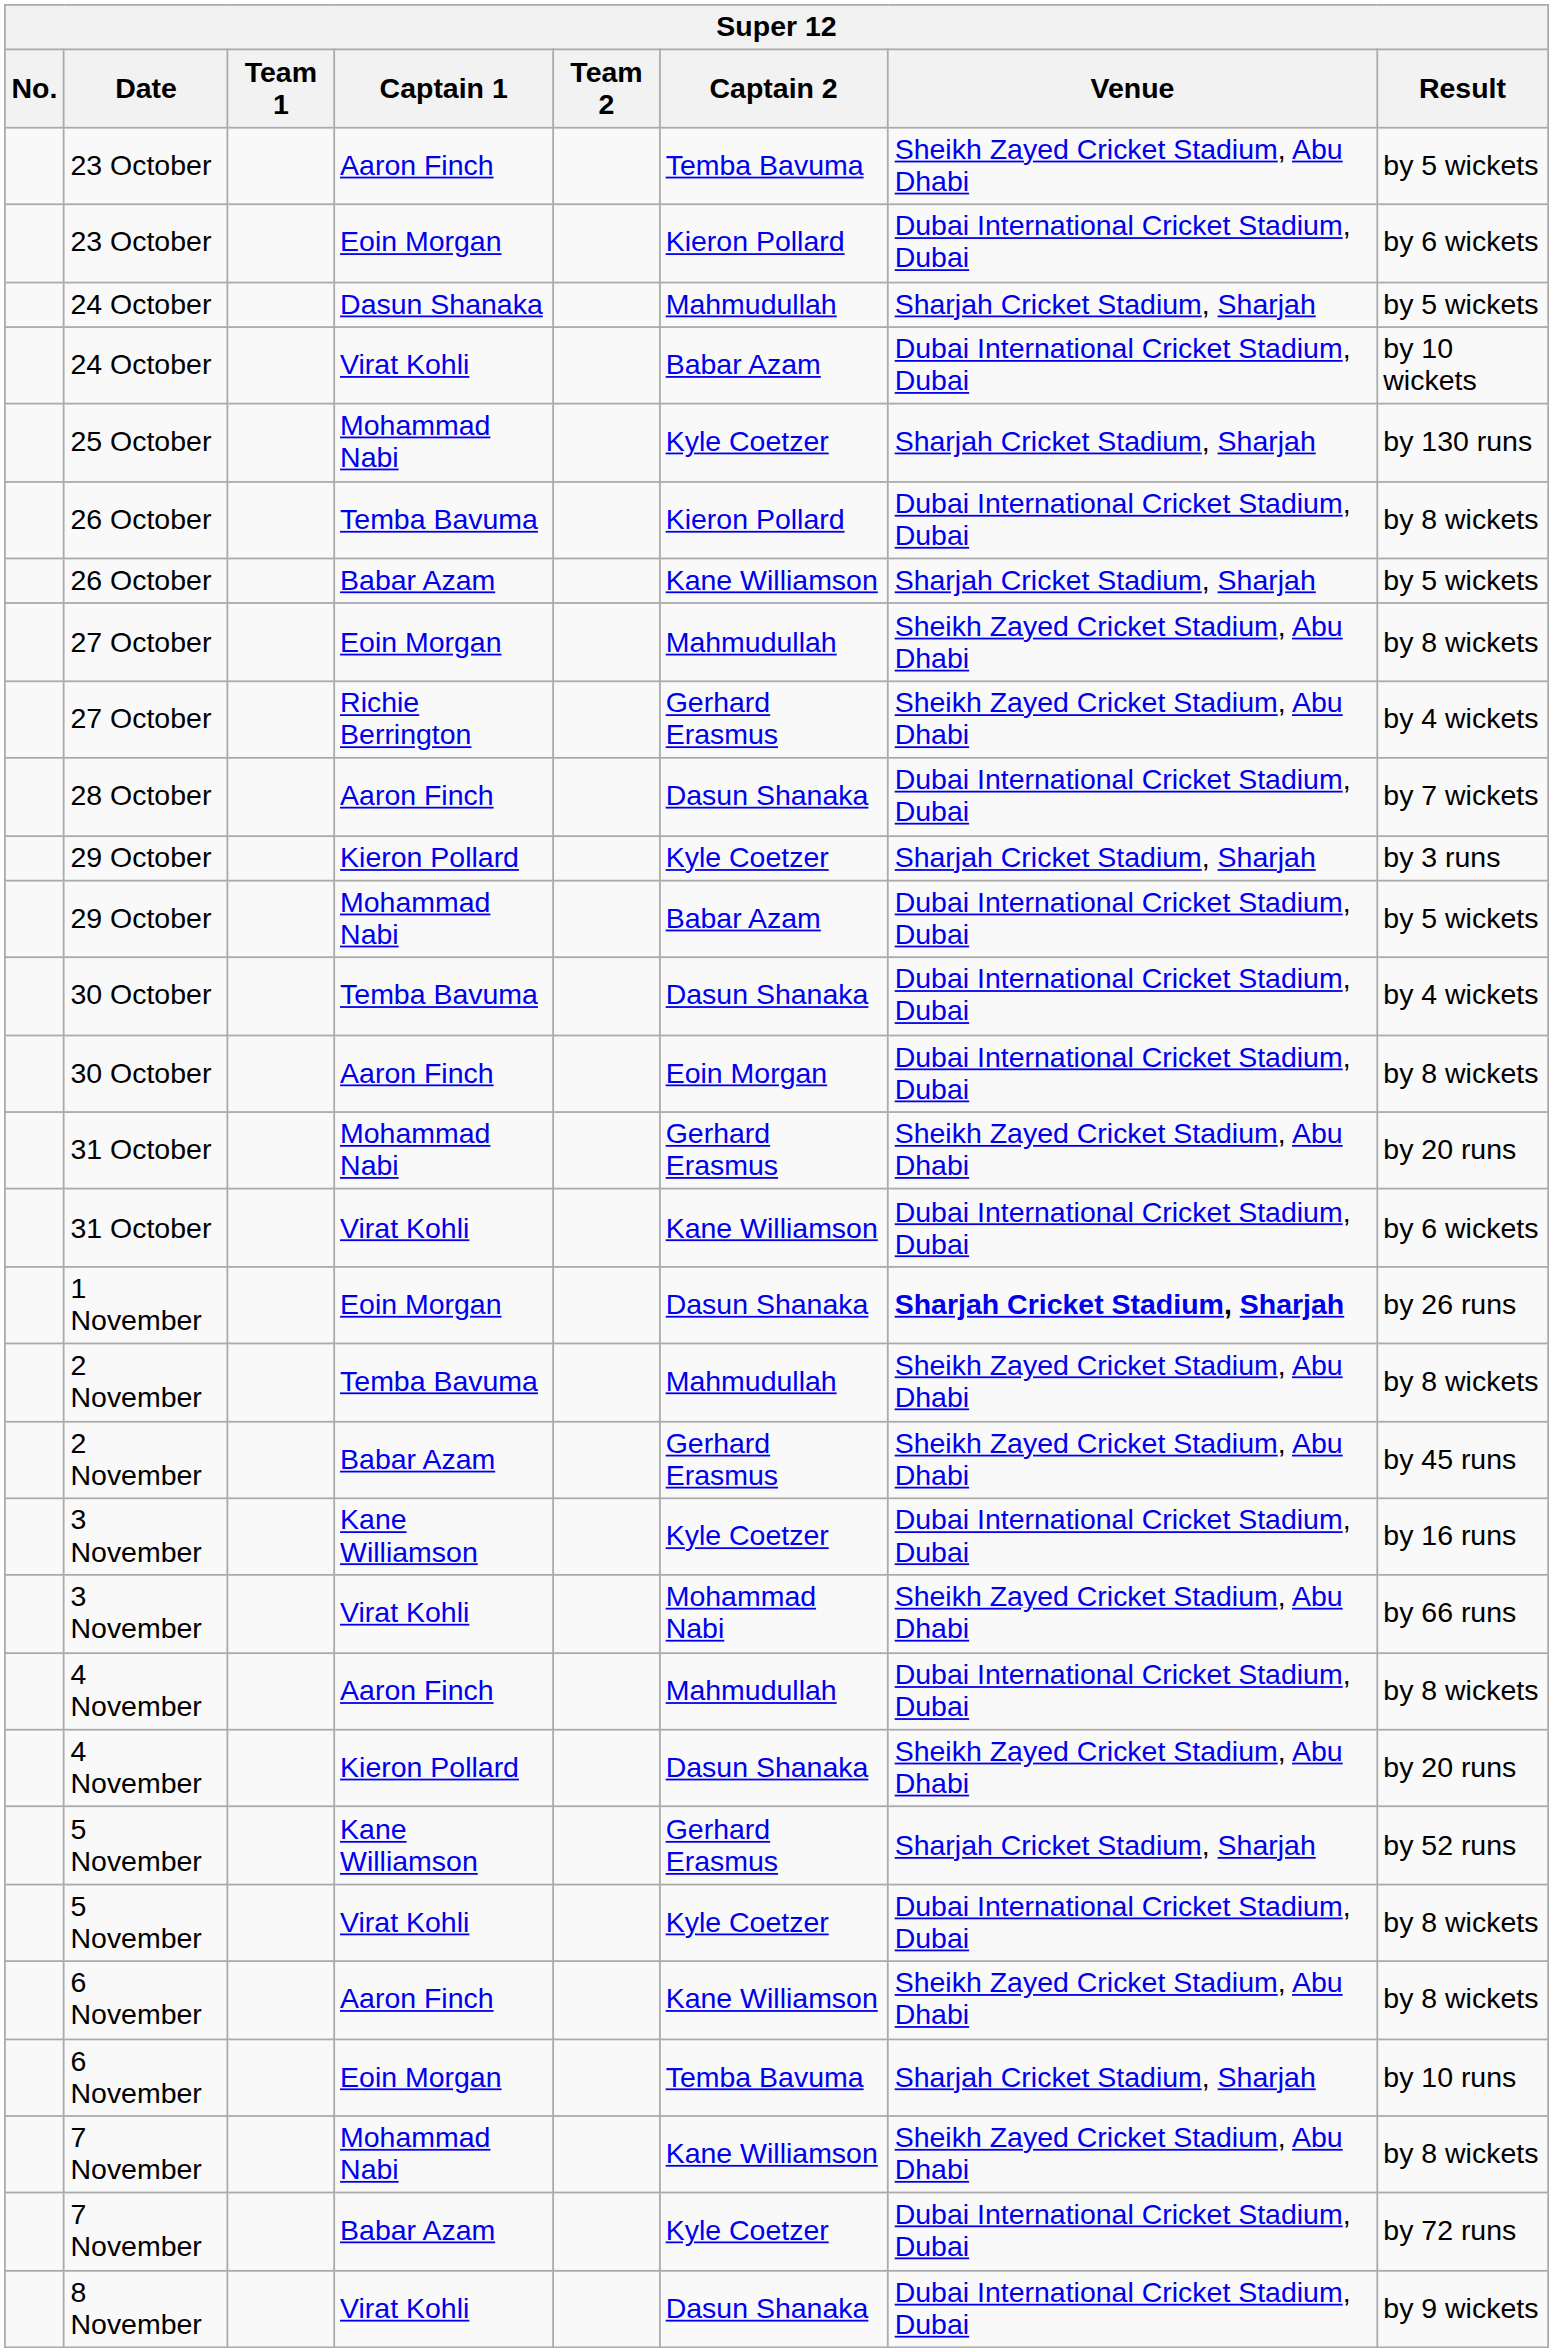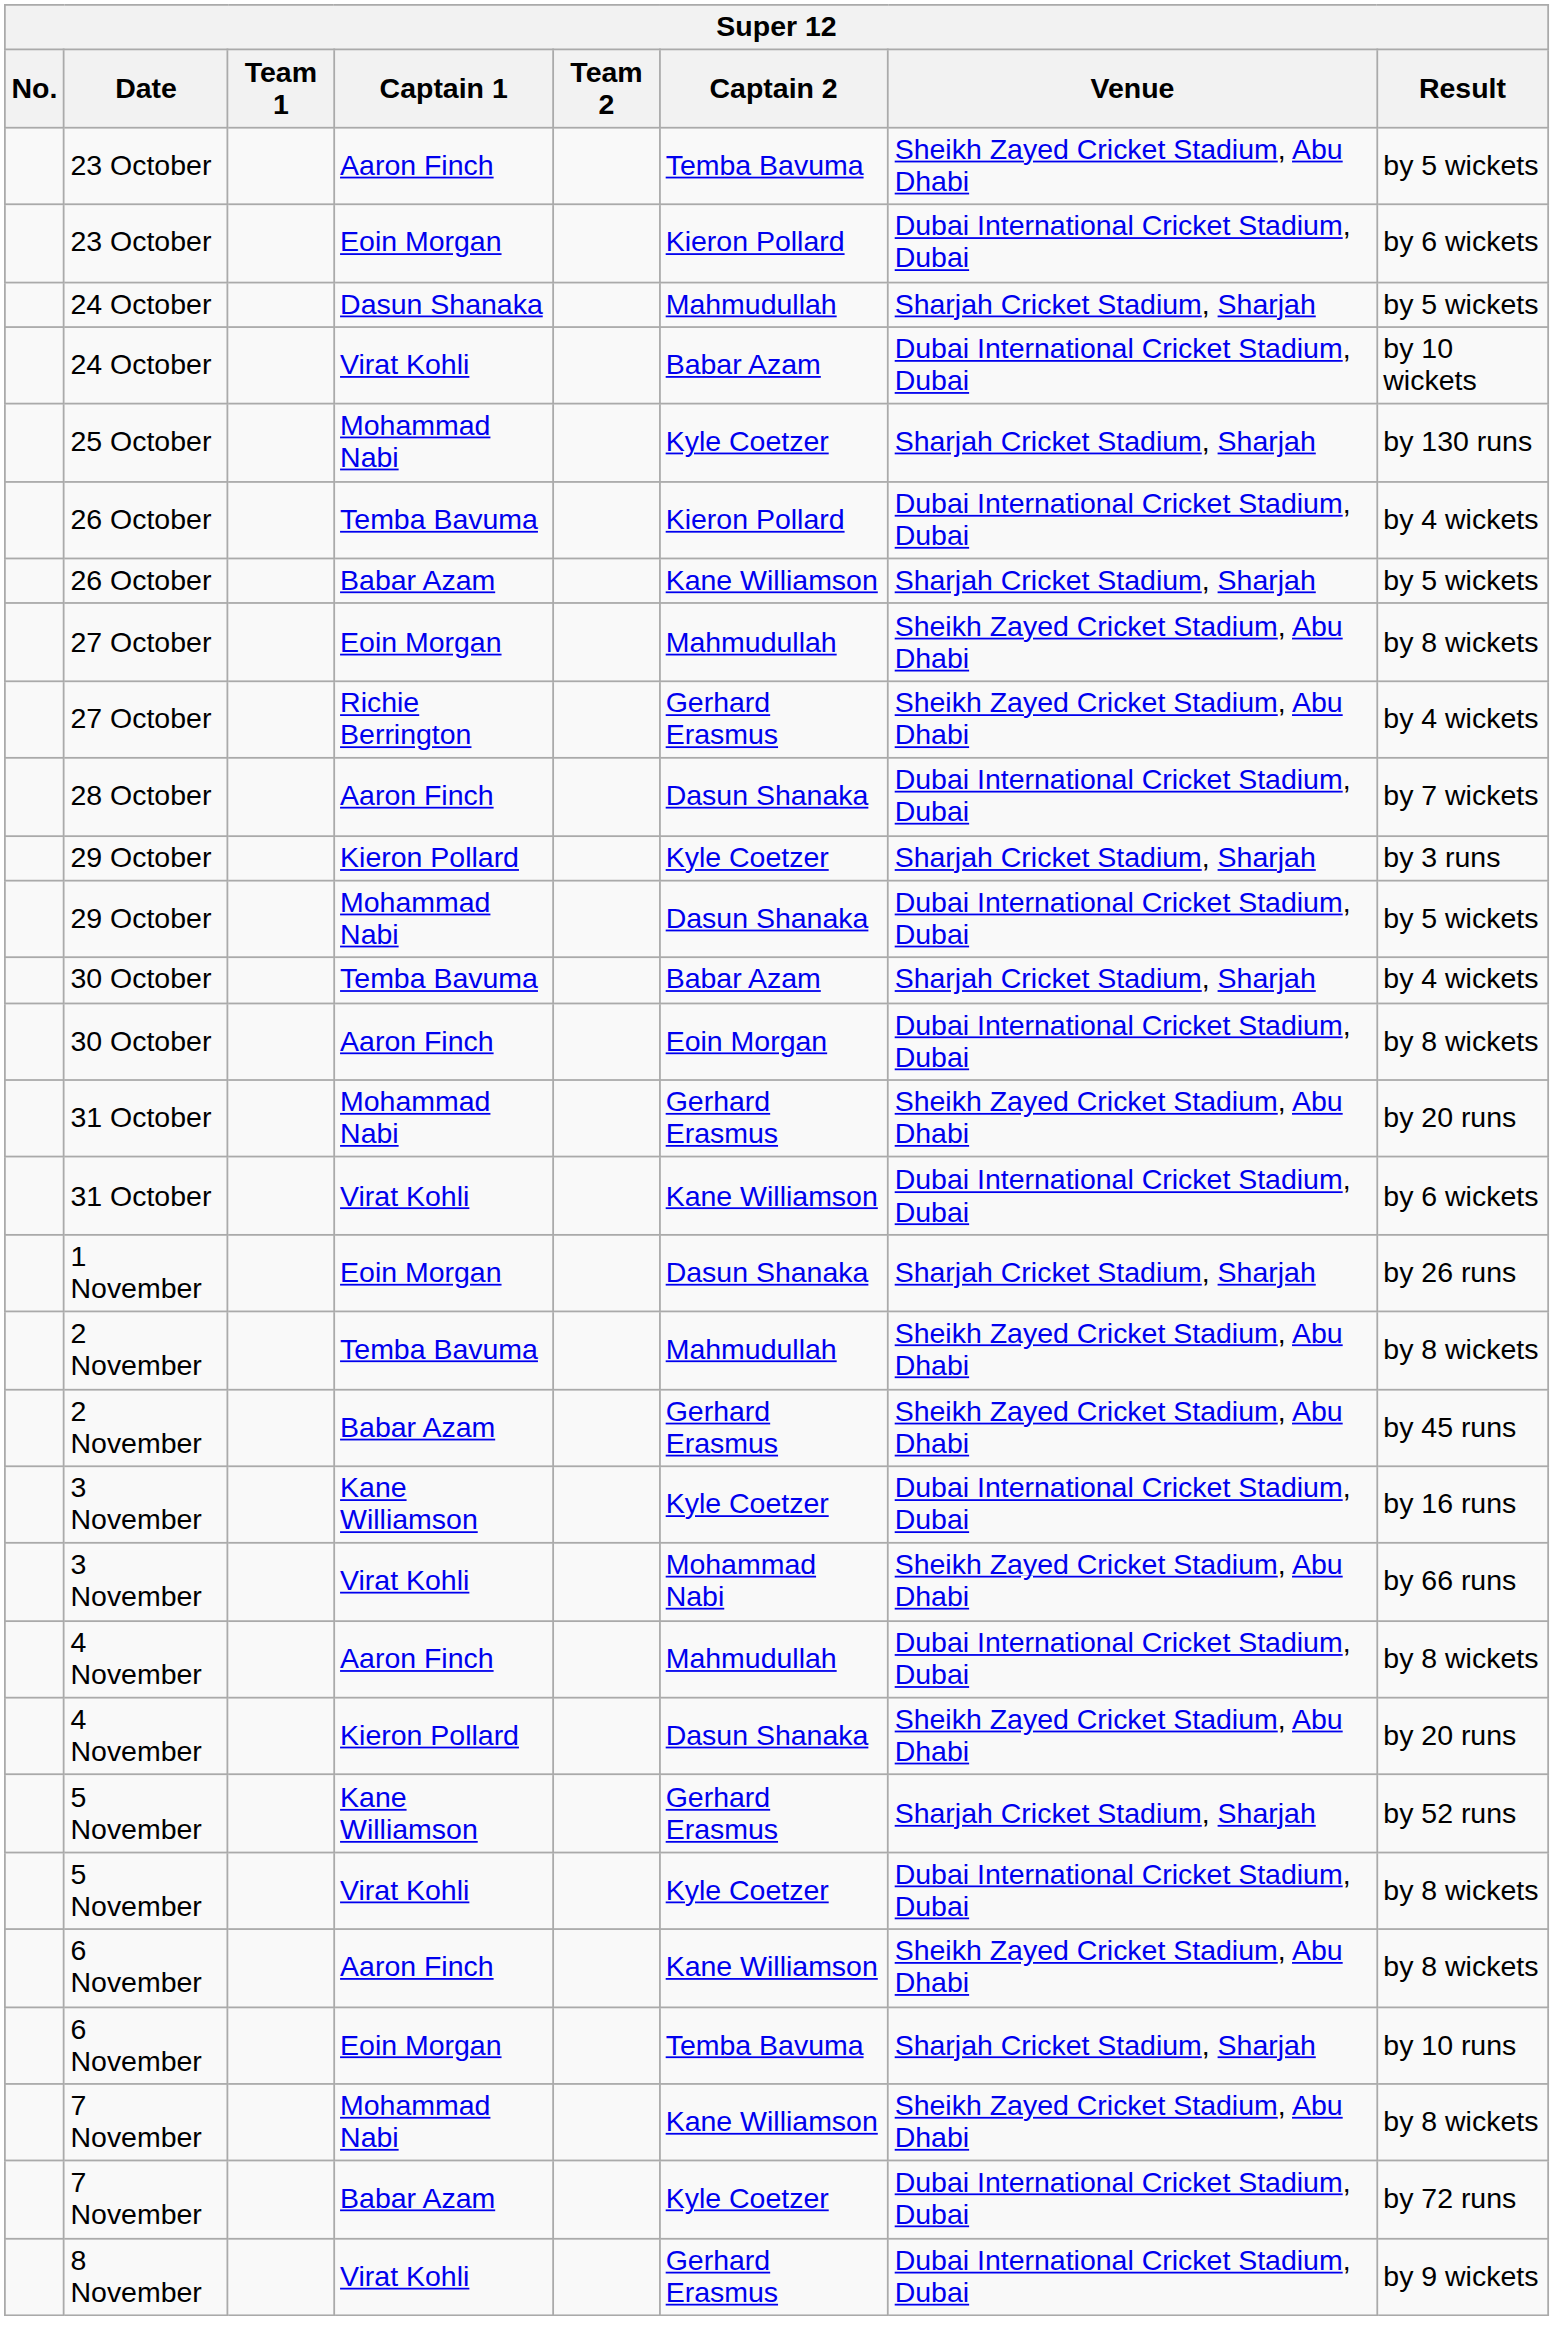26 October / Temba Bavuma | Result: by 8 wickets -> by 4 wickets
29 October / Mohammad Nabi | Captain 2: Babar Azam -> Dasun Shanaka
30 October / Temba Bavuma | Captain 2: Dasun Shanaka -> Babar Azam
30 October / Temba Bavuma | Venue: Dubai International Cricket Stadium, Dubai -> Sharjah Cricket Stadium, Sharjah
1 November | Venue: bold -> normal
8 November | Captain 2: Dasun Shanaka -> Gerhard Erasmus
